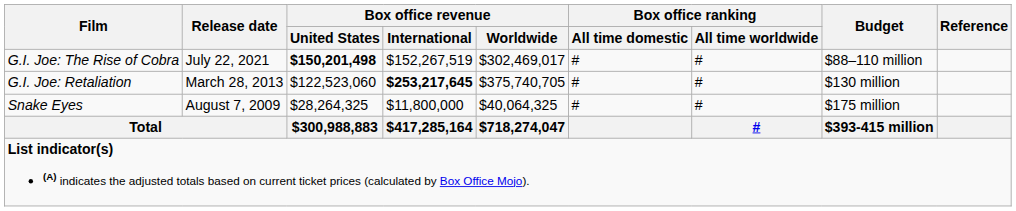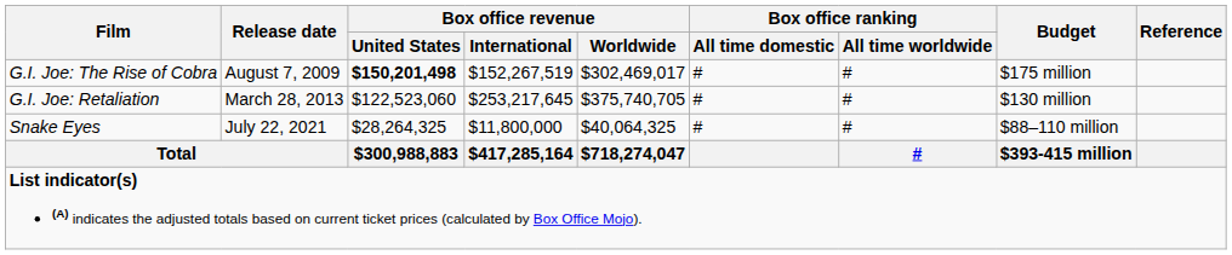G.I. Joe: The Rise of Cobra | Release date: July 22, 2021 -> August 7, 2009
G.I. Joe: The Rise of Cobra | Budget: $88–110 million -> $175 million
G.I. Joe: Retaliation | Box office revenue / International: bold -> normal
Snake Eyes | Release date: August 7, 2009 -> July 22, 2021
Snake Eyes | Budget: $175 million -> $88–110 million
